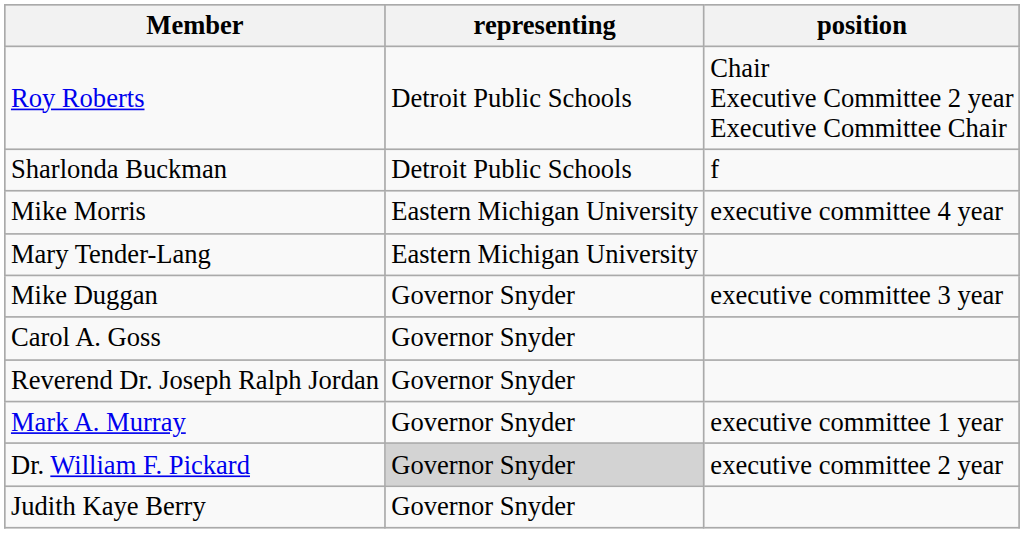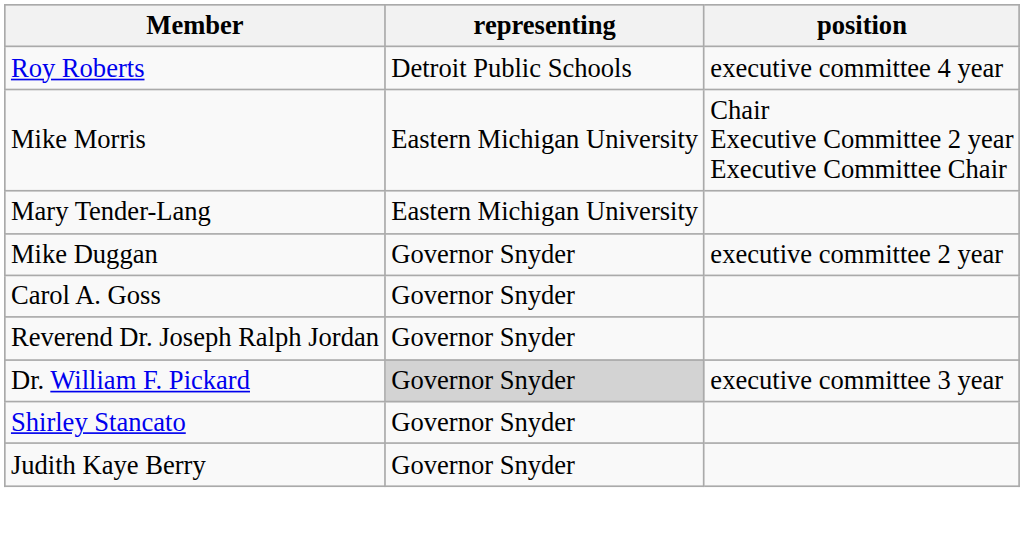Roy Roberts | position: Chair Executive Committee 2 year Executive Committee Chair -> executive committee 4 year
- row: Sharlonda Buckman | Detroit Public Schools | f
Mike Morris | position: executive committee 4 year -> Chair Executive Committee 2 year Executive Committee Chair
Mike Duggan | position: executive committee 3 year -> executive committee 2 year
- row: Mark A. Murray | Governor Snyder | executive committee 1 year
Dr. William F. Pickard | position: executive committee 2 year -> executive committee 3 year
+ row: Shirley Stancato | Governor Snyder
